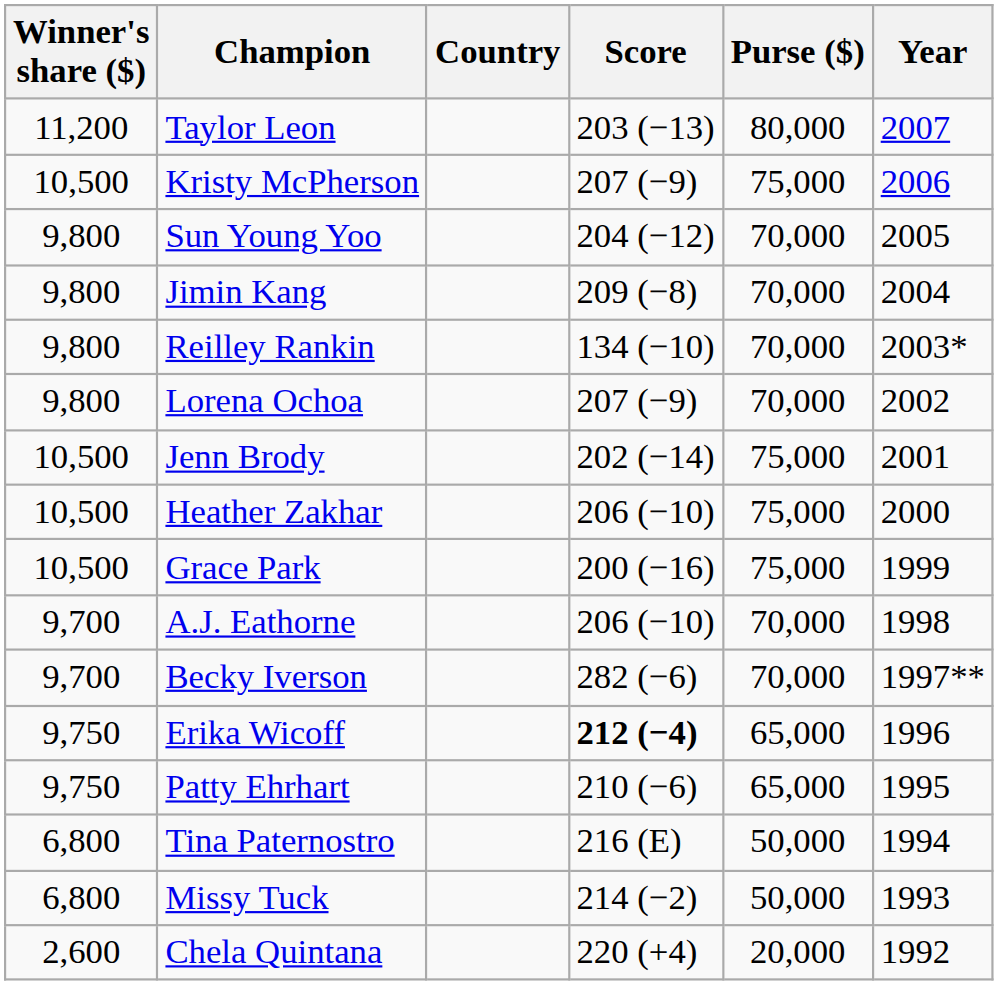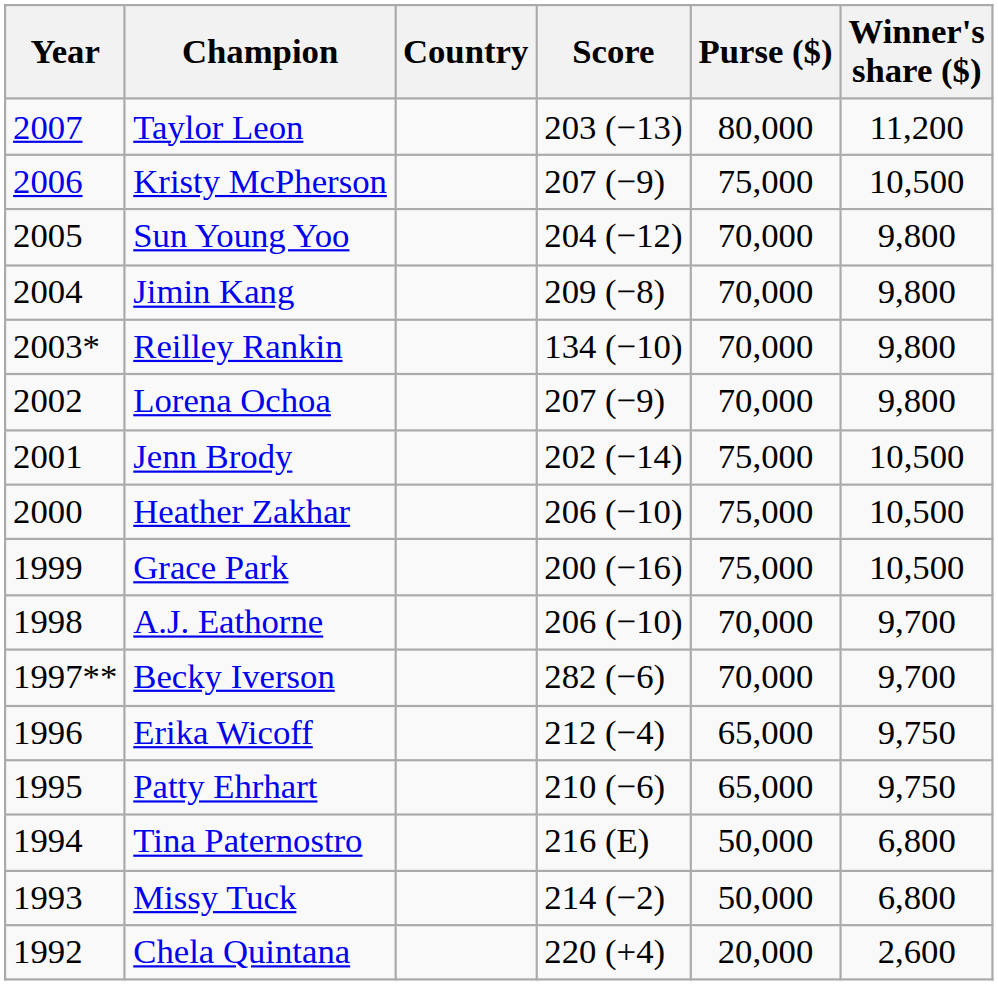columns swapped: Year <-> Winner's share ($)
Erika Wicoff | Score: bold -> normal
